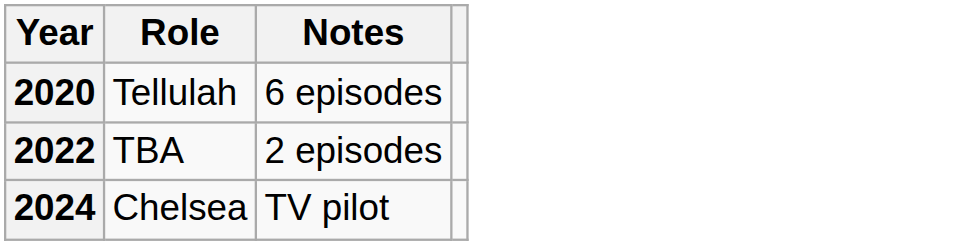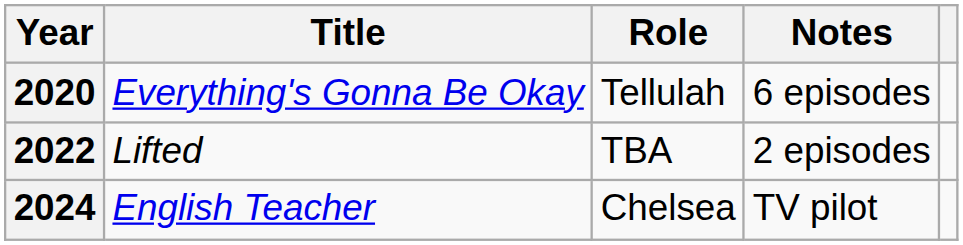+ column: Title | Everything's Gonna Be Okay | Lifted | English Teacher
